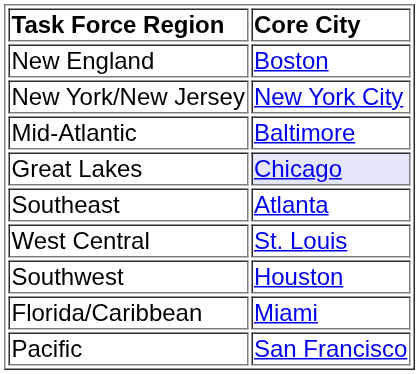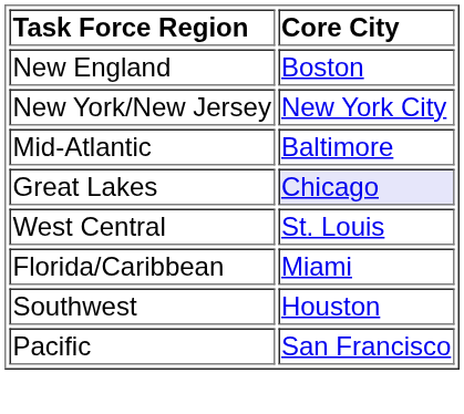- row: Southeast | Atlanta
rows swapped: Florida/Caribbean <-> Southwest
